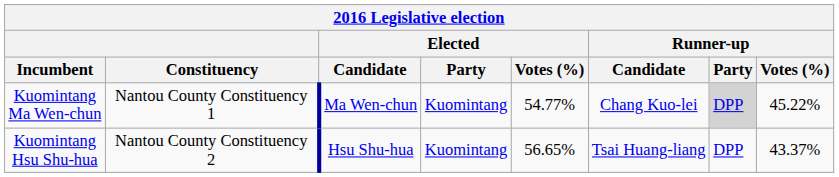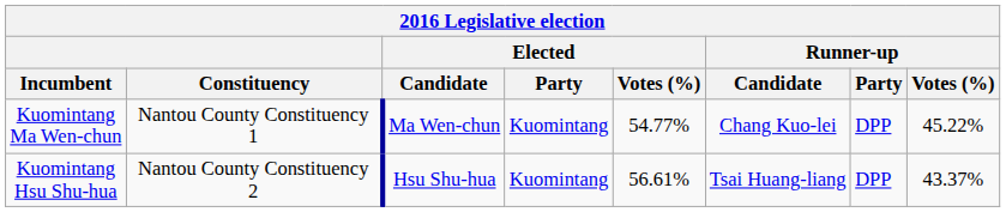Kuomintang Ma Wen-chun | Runner-up / Party: lightgrey background -> no background
Kuomintang Hsu Shu-hua | Elected / Votes (%): 56.65% -> 56.61%
